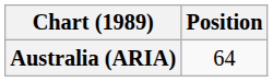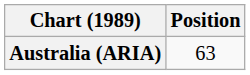Australia (ARIA) | Position: 64 -> 63
